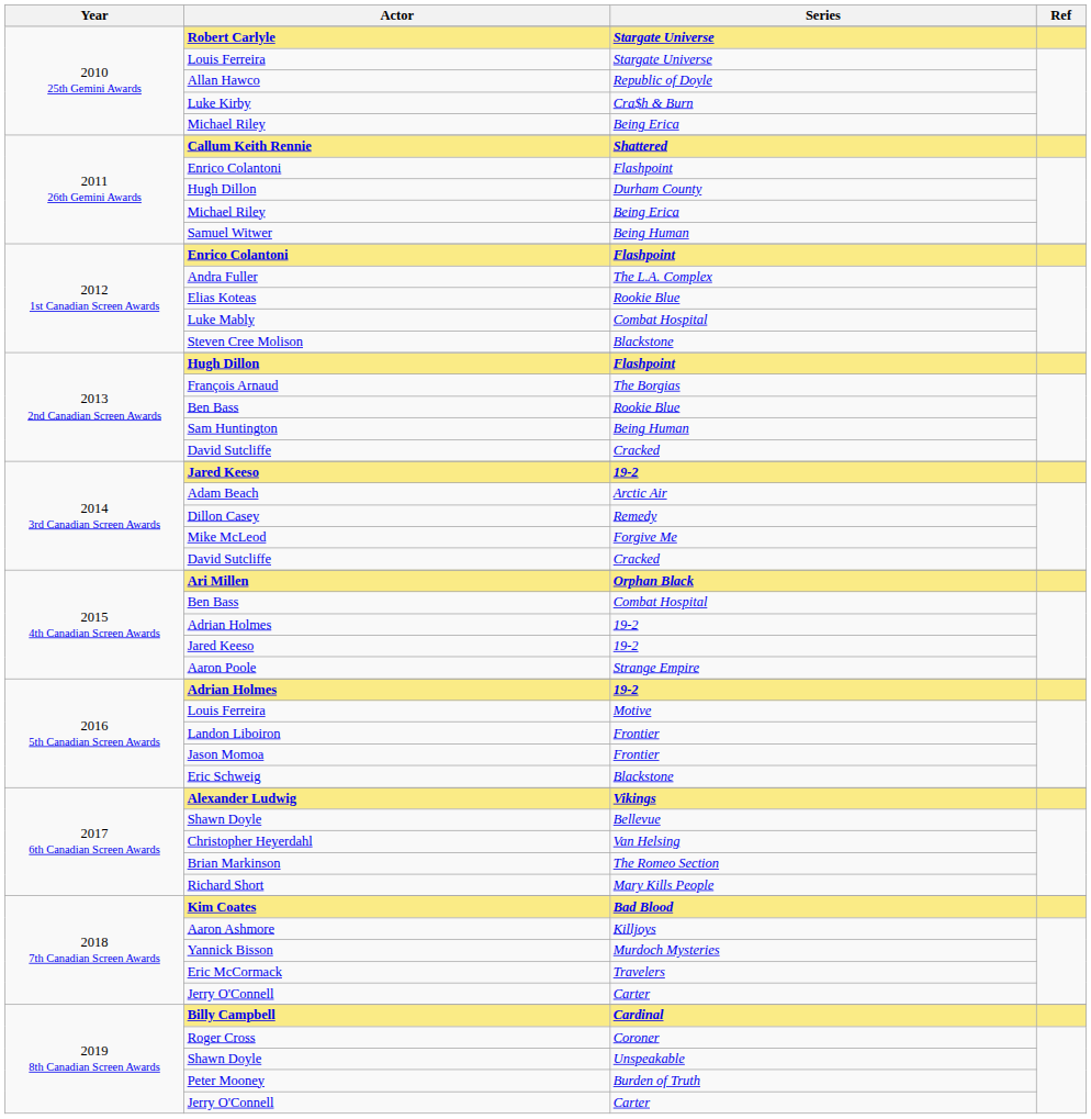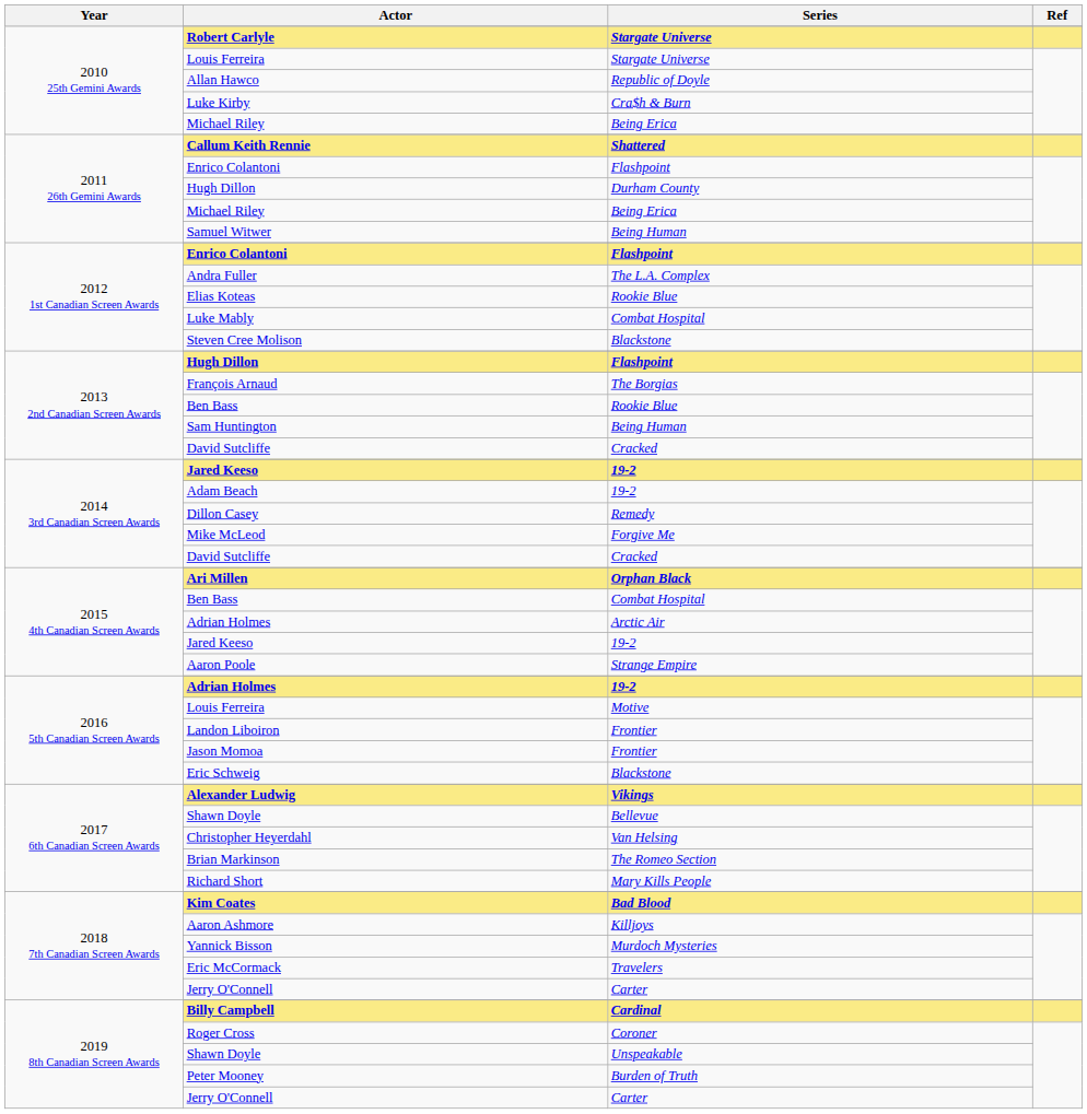Adam Beach | Series: Arctic Air -> 19-2
2015 4th Canadian Screen Awards / Adrian Holmes | Series: 19-2 -> Arctic Air
